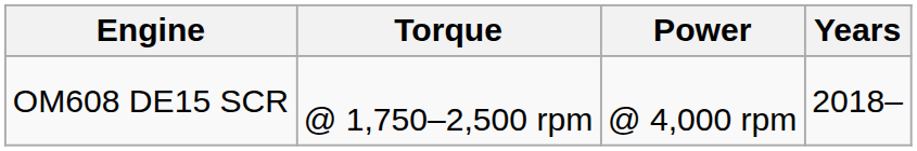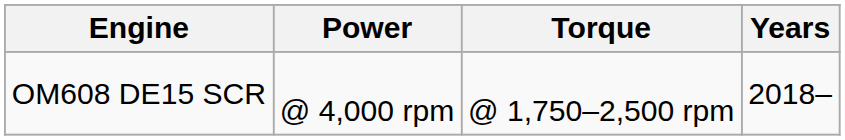columns swapped: Power <-> Torque
